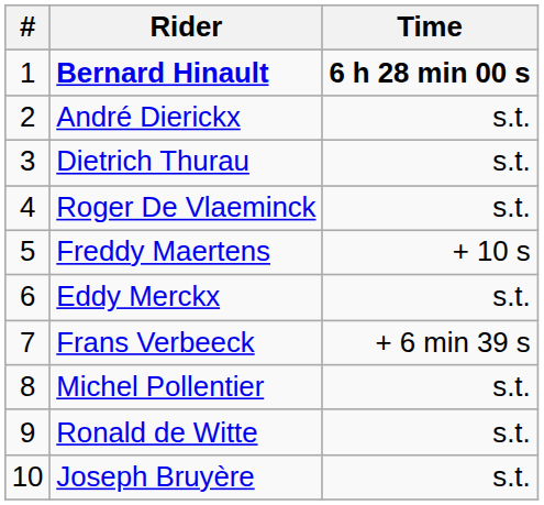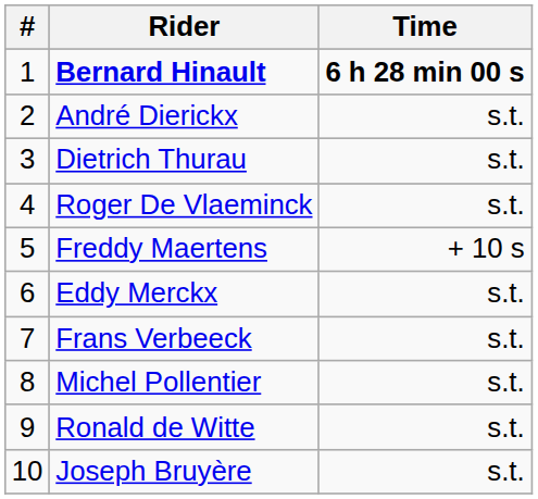Frans Verbeeck | Time: + 6 min 39 s -> s.t.
